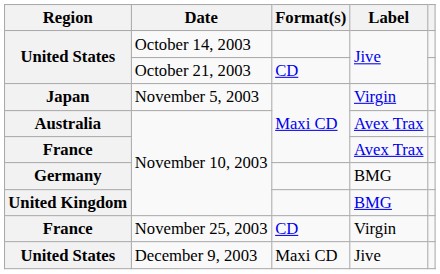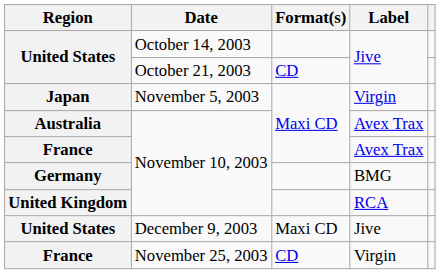United Kingdom | Label: BMG -> RCA
rows swapped: France / November 25, 2003 <-> United States / December 9, 2003
